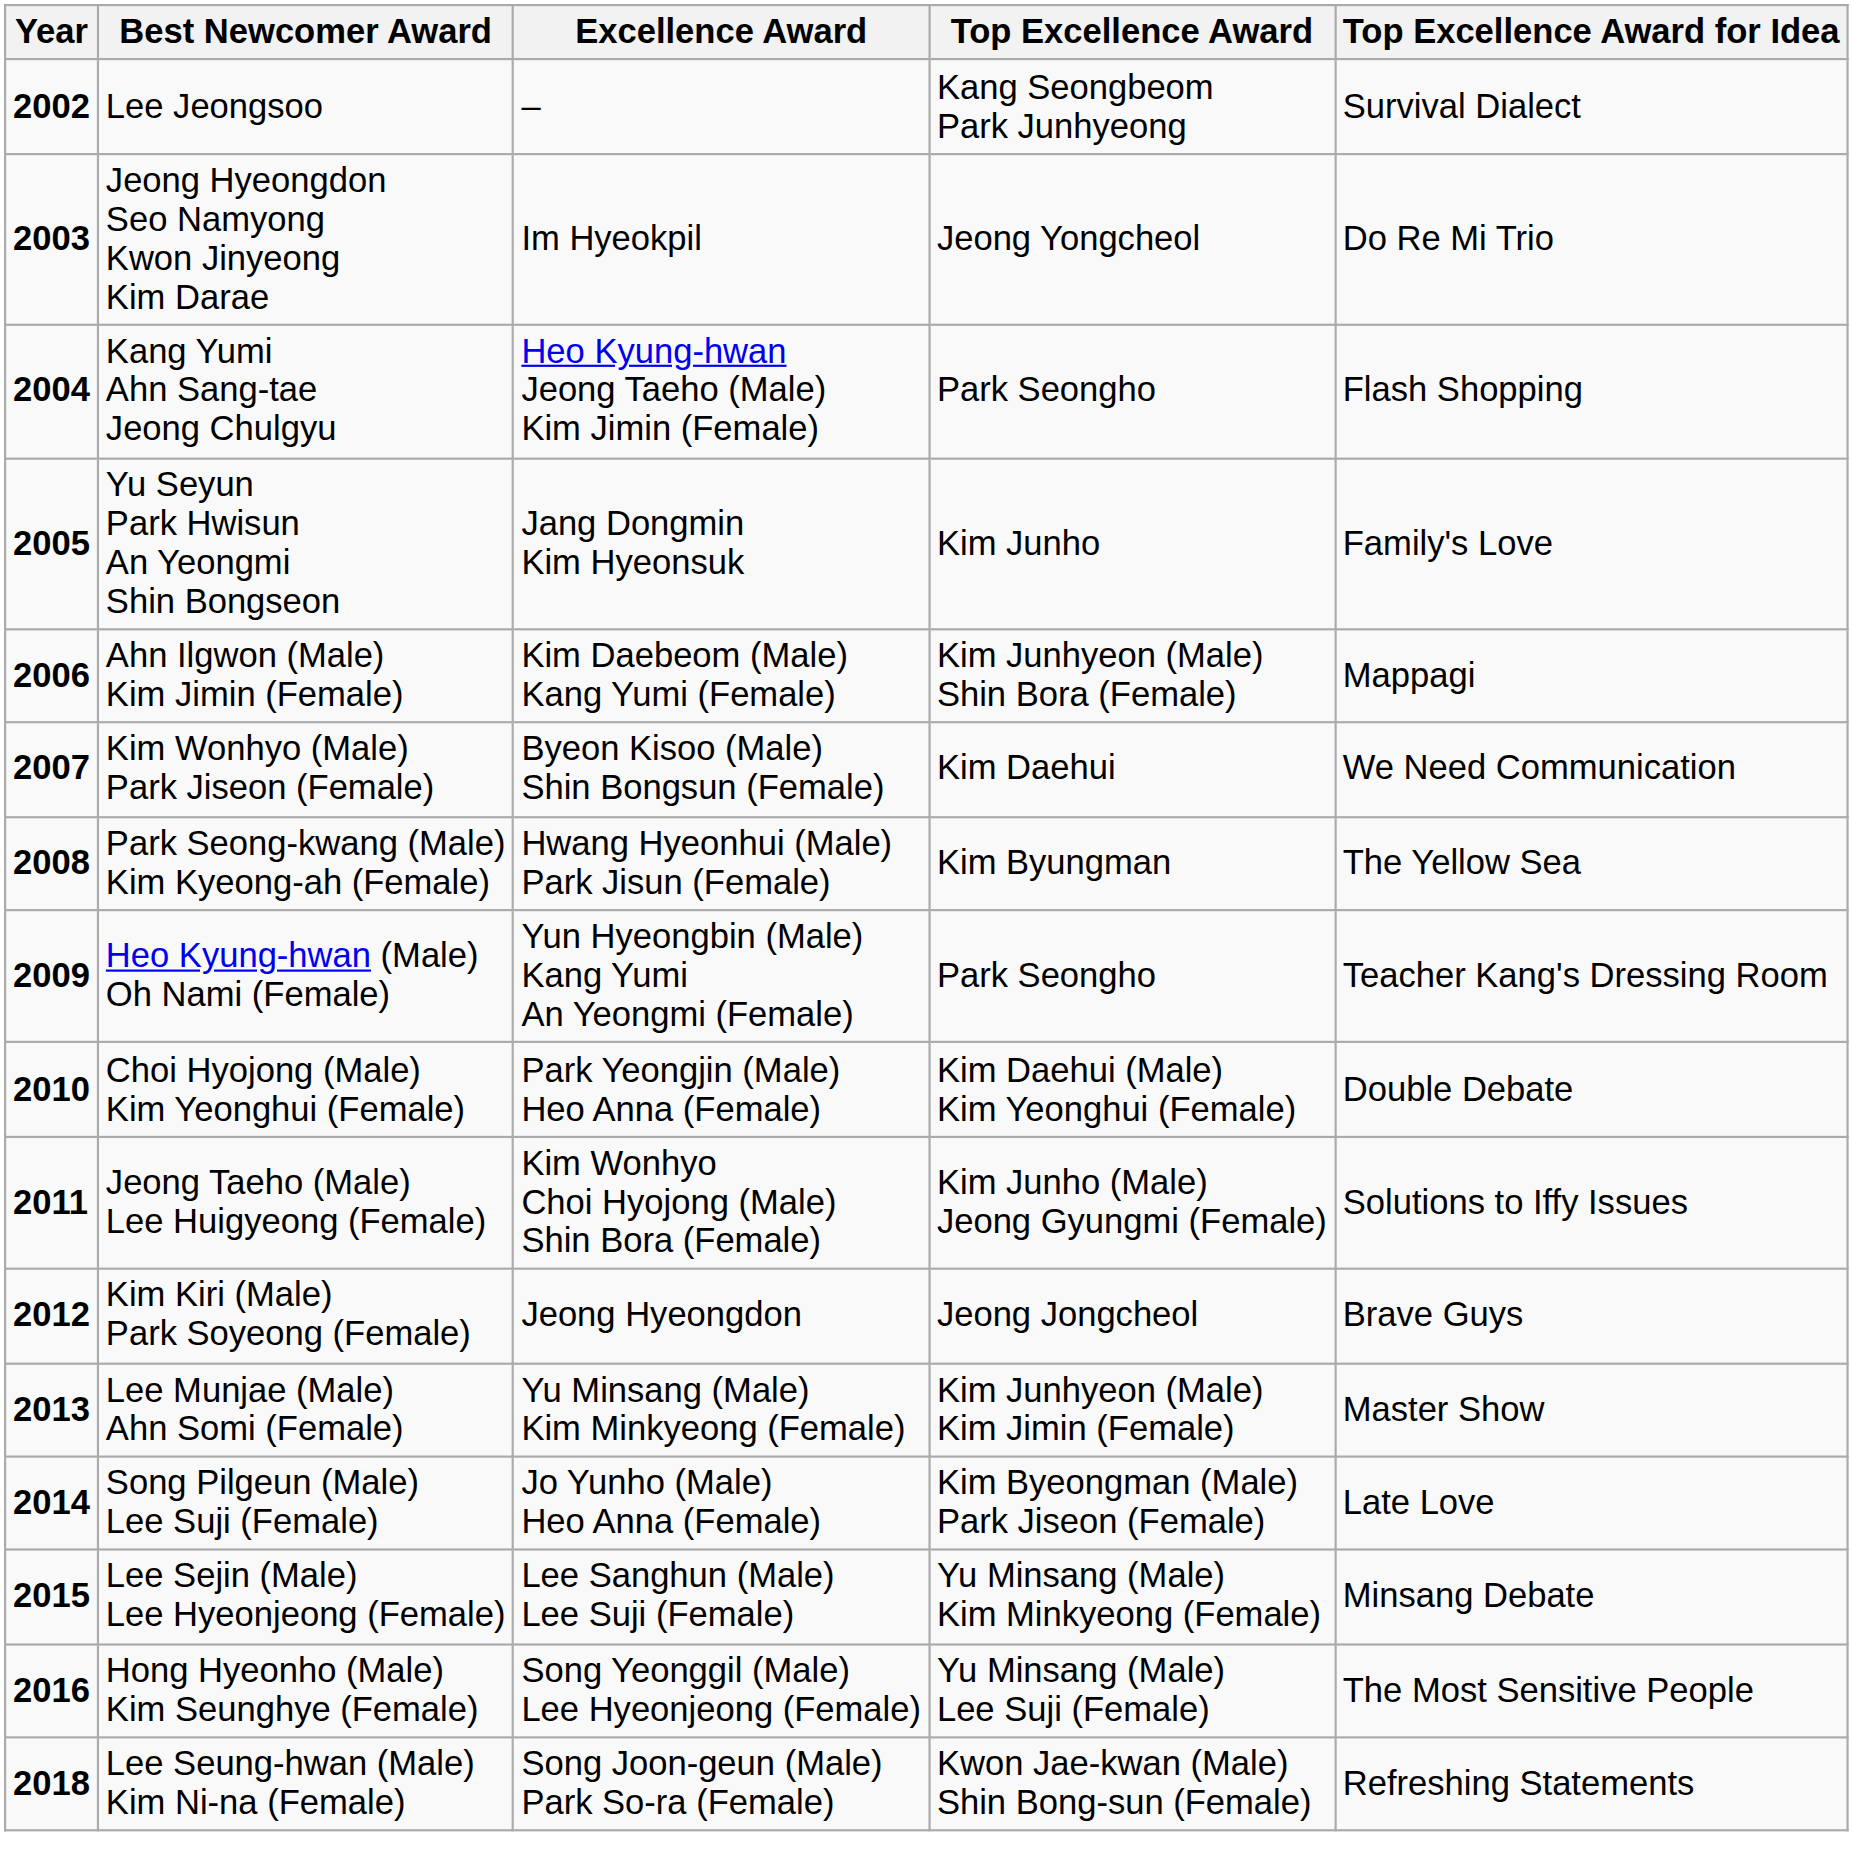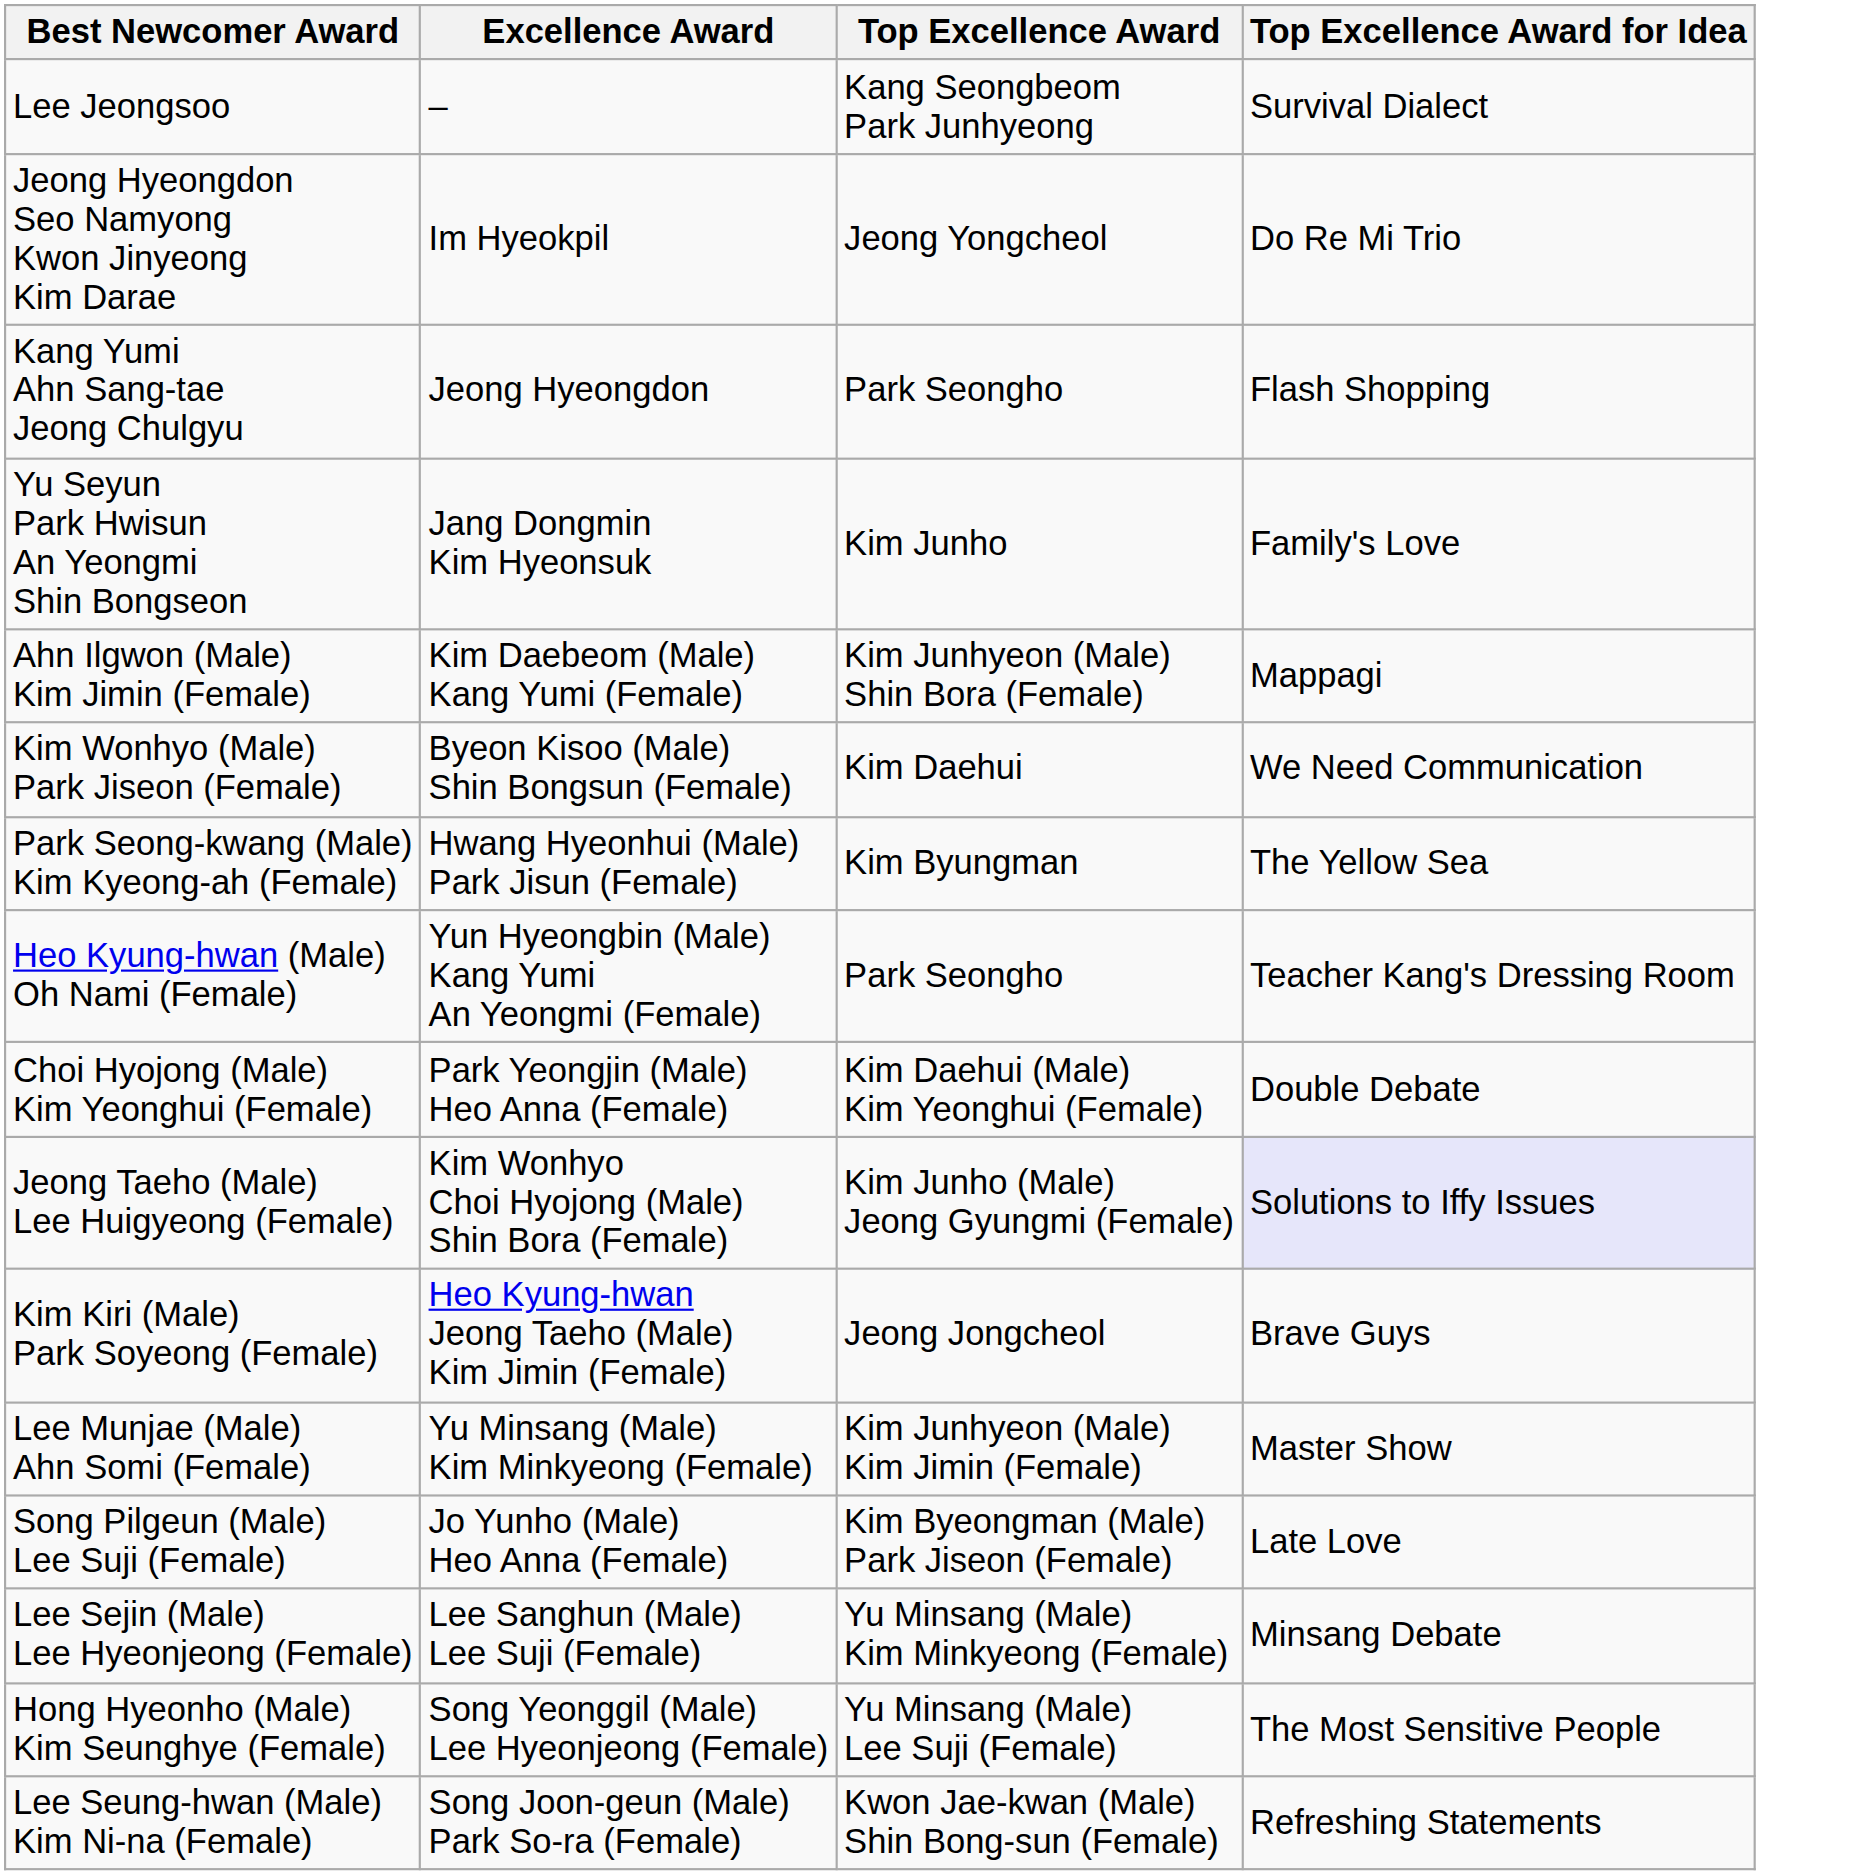- column: Year | 2002 | 2003 | 2004 | 2005 | 2006 | 2007 | 2008 | 2009 | 2010 | 2011 | 2012 | 2013 | 2014 | 2015 | 2016 | 2018
Kang Yumi Ahn Sang-tae Jeong Chulgyu | Excellence Award: Heo Kyung-hwan Jeong Taeho (Male) Kim Jimin (Female) -> Jeong Hyeongdon
Jeong Taeho (Male) Lee Huigyeong (Female) | Top Excellence Award for Idea: no background -> lavender background
Kim Kiri (Male) Park Soyeong (Female) | Excellence Award: Jeong Hyeongdon -> Heo Kyung-hwan Jeong Taeho (Male) Kim Jimin (Female)
